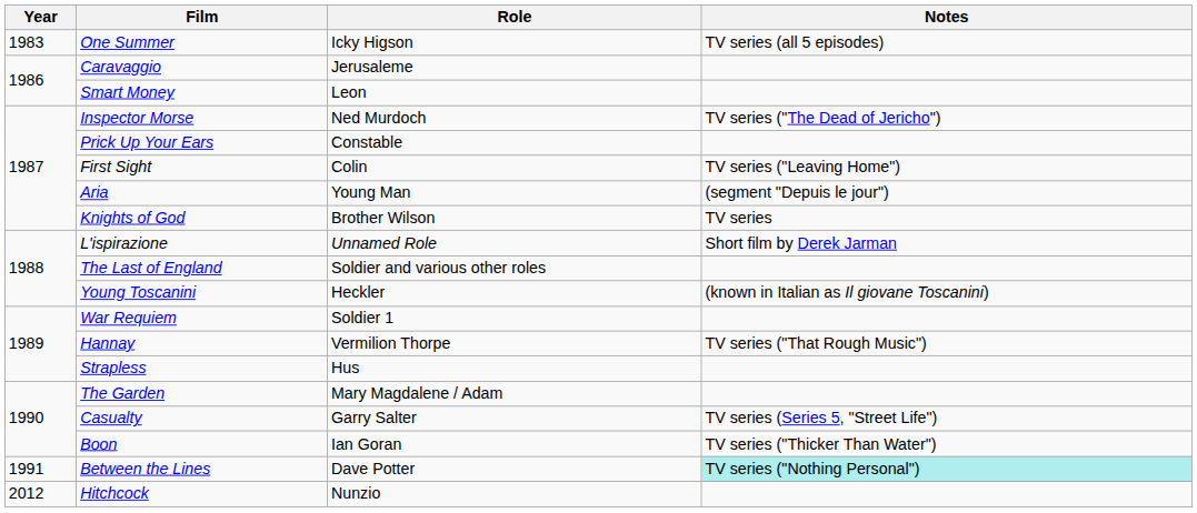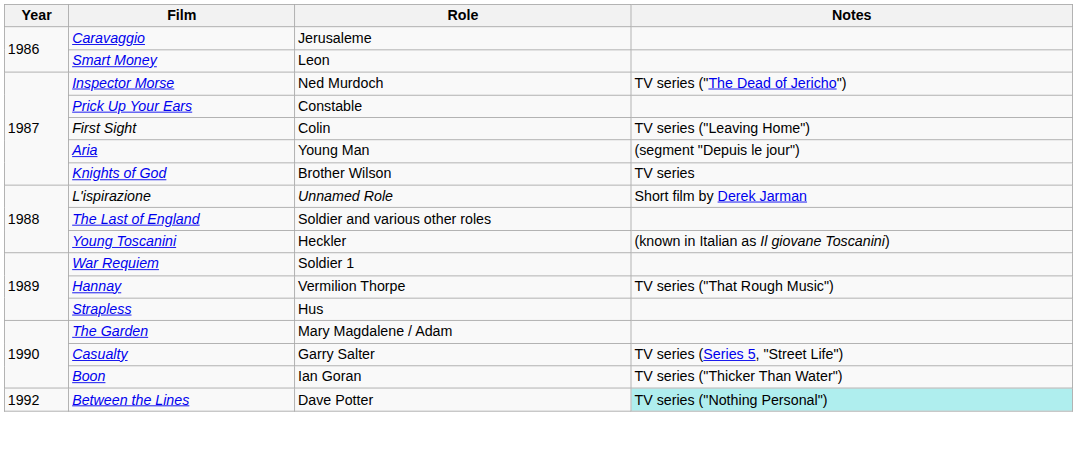- row: 1983 | One Summer | Icky Higson | TV series (all 5 episodes)
Between the Lines | Year: 1991 -> 1992
- row: 2012 | Hitchcock | Nunzio
